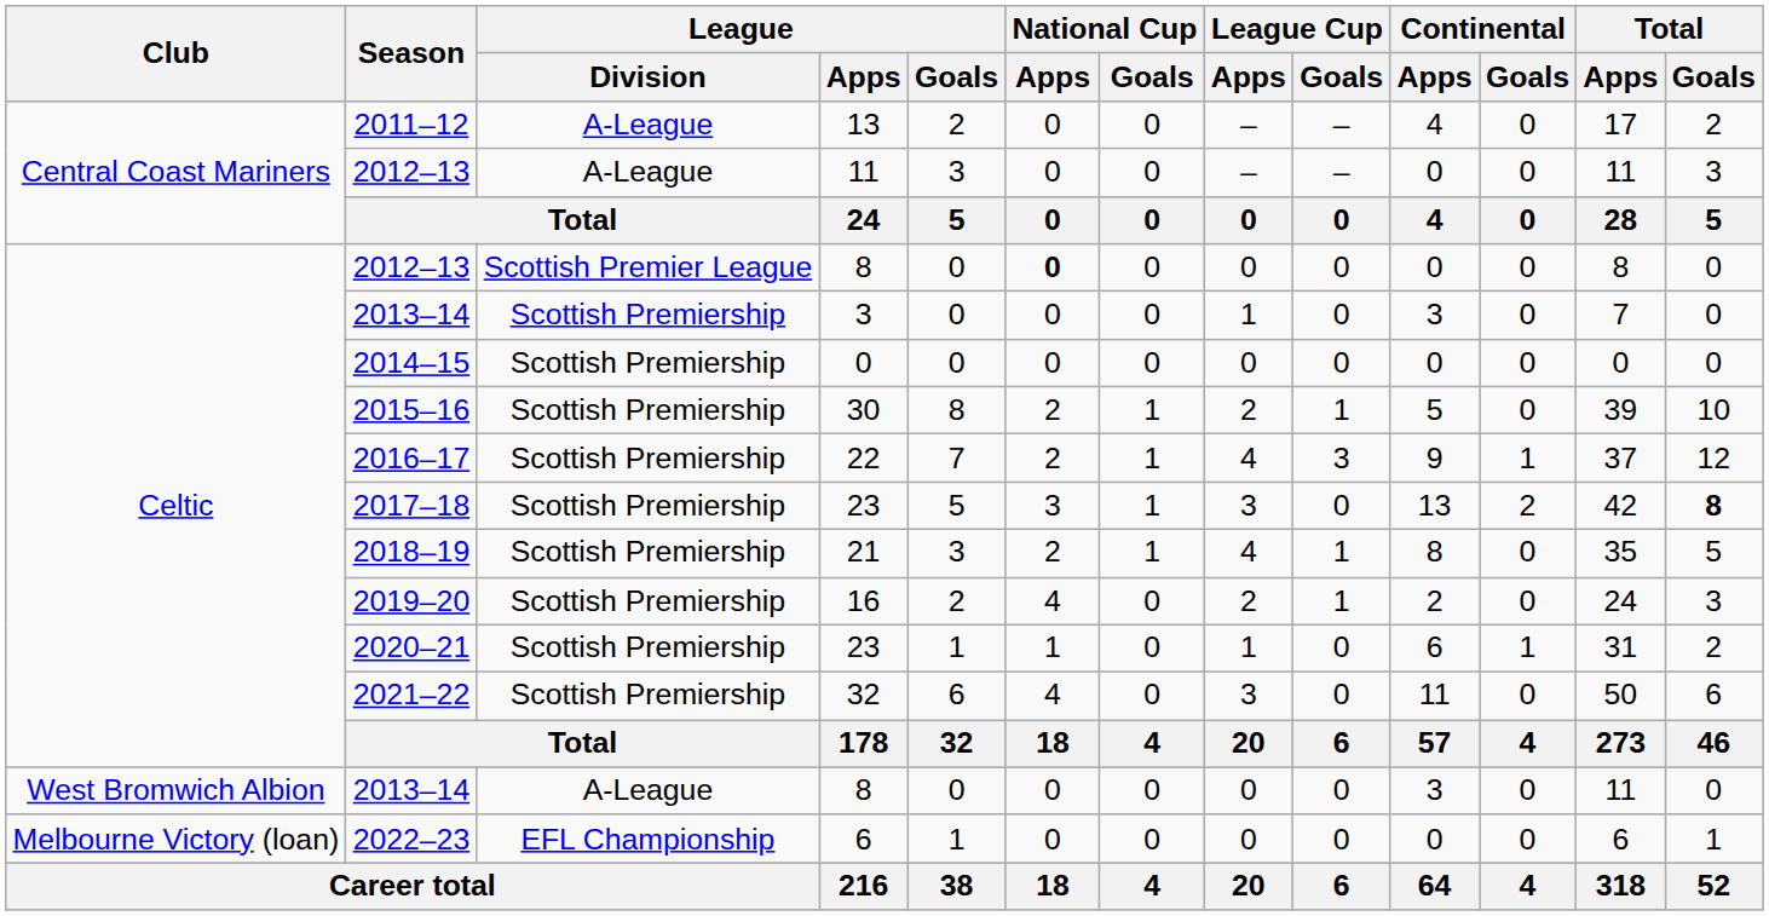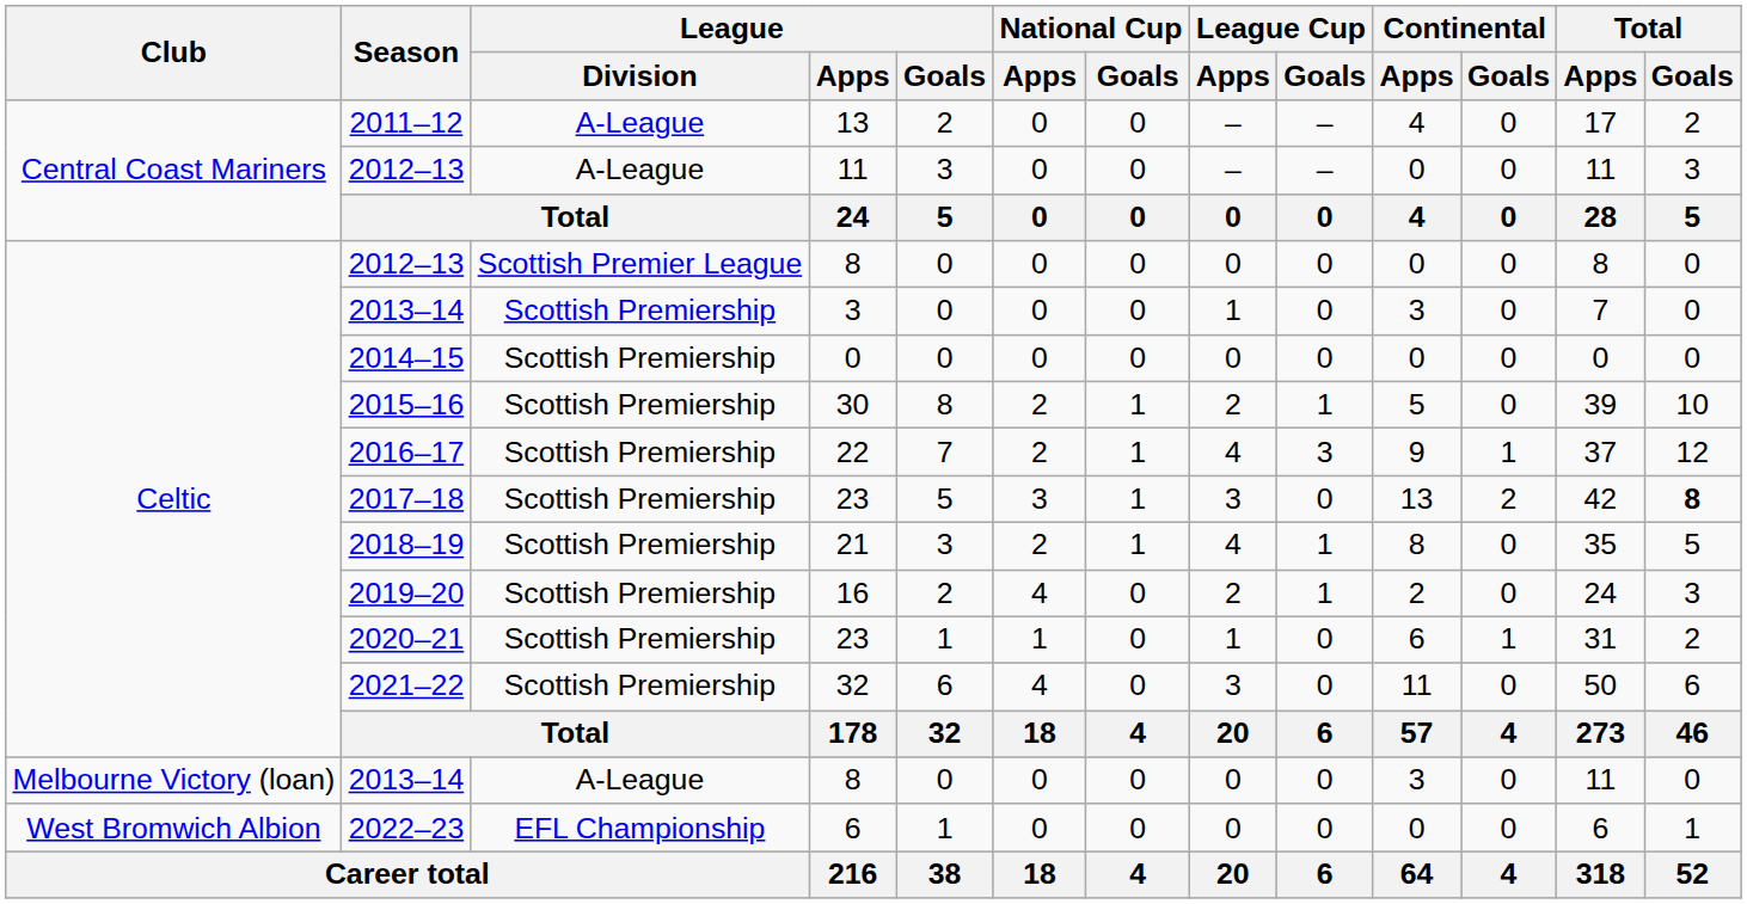2012–13 / 8 | National Cup / Apps: bold -> normal
2013–14 / 8 | Club: West Bromwich Albion -> Melbourne Victory (loan)
2022–23 | Club: Melbourne Victory (loan) -> West Bromwich Albion
